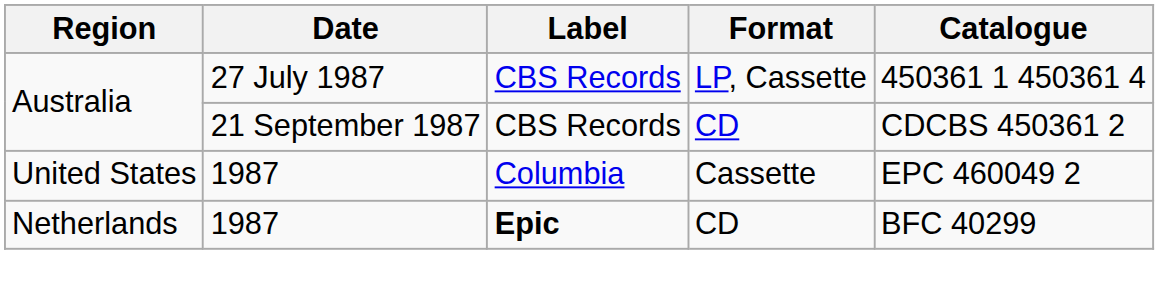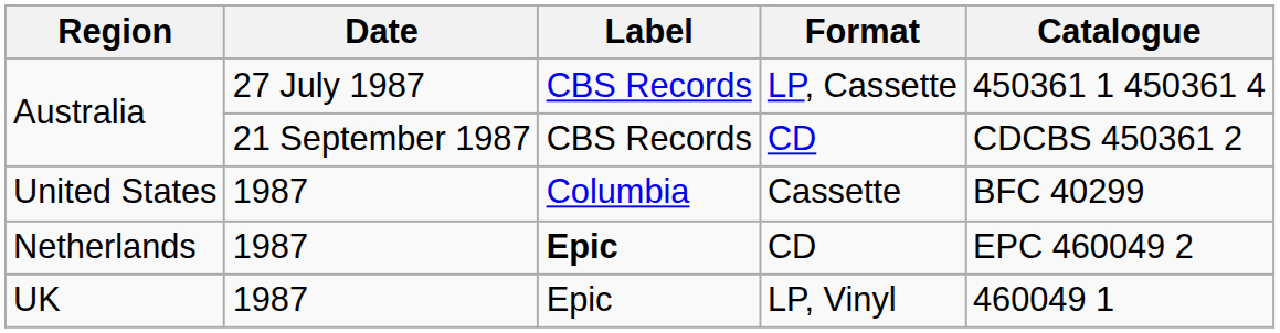United States | Catalogue: EPC 460049 2 -> BFC 40299
Netherlands | Catalogue: BFC 40299 -> EPC 460049 2
+ row: UK | 1987 | Epic | LP, Vinyl | 460049 1
